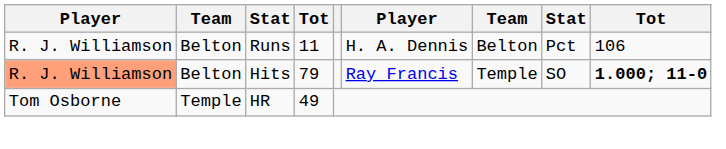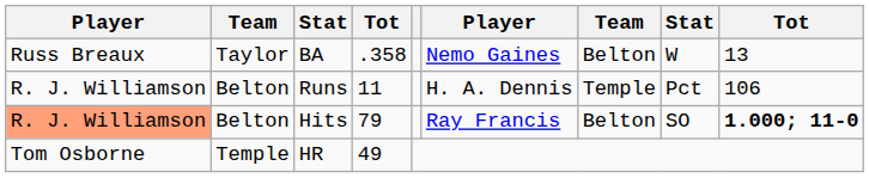+ row: Russ Breaux | Taylor | BA | .358 | Nemo Gaines | Belton | W | 13
Runs | column 7: Belton -> Temple
Hits | column 7: Temple -> Belton
